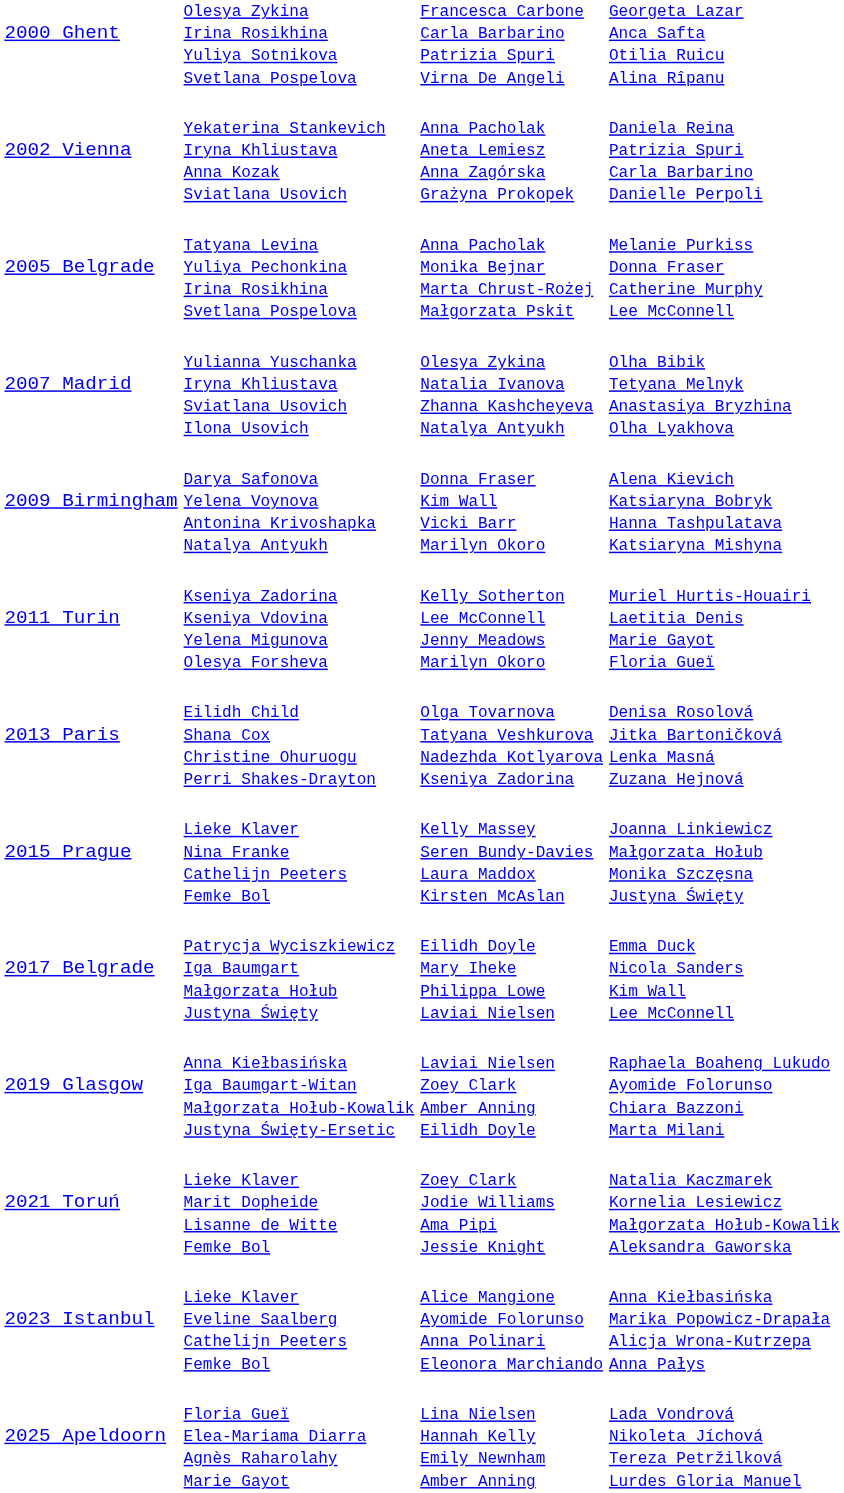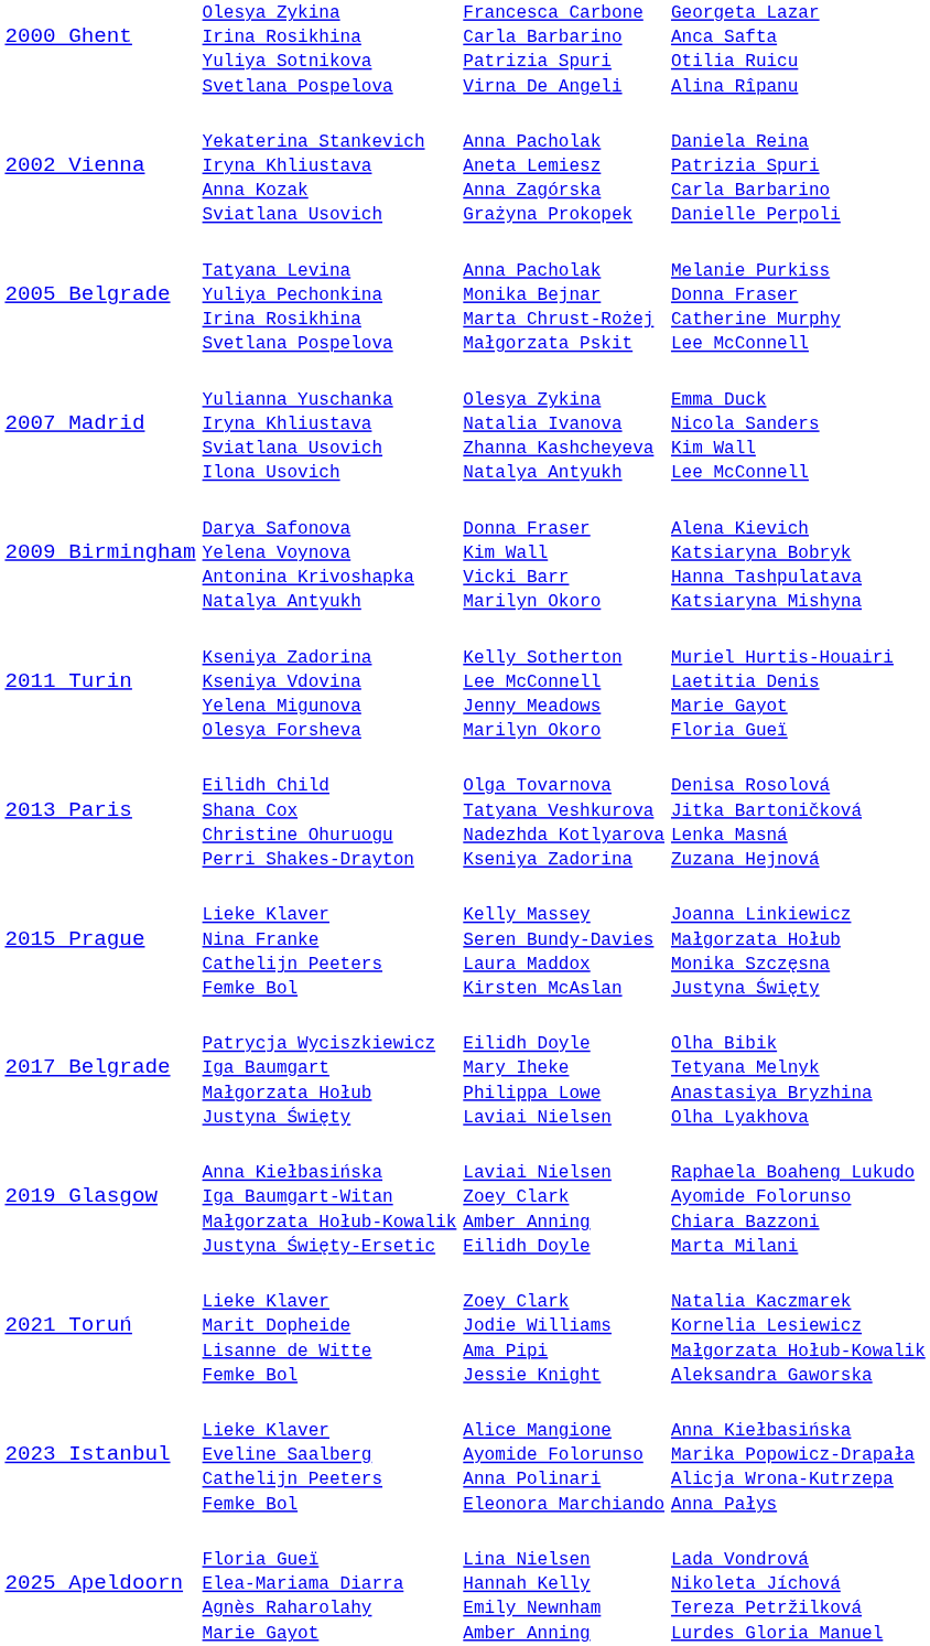2007 Madrid | column 4: Olha Bibik Tetyana Melnyk Anastasiya Bryzhina Olha Lyakhova -> Emma Duck Nicola Sanders Kim Wall Lee McConnell
2017 Belgrade | column 4: Emma Duck Nicola Sanders Kim Wall Lee McConnell -> Olha Bibik Tetyana Melnyk Anastasiya Bryzhina Olha Lyakhova
